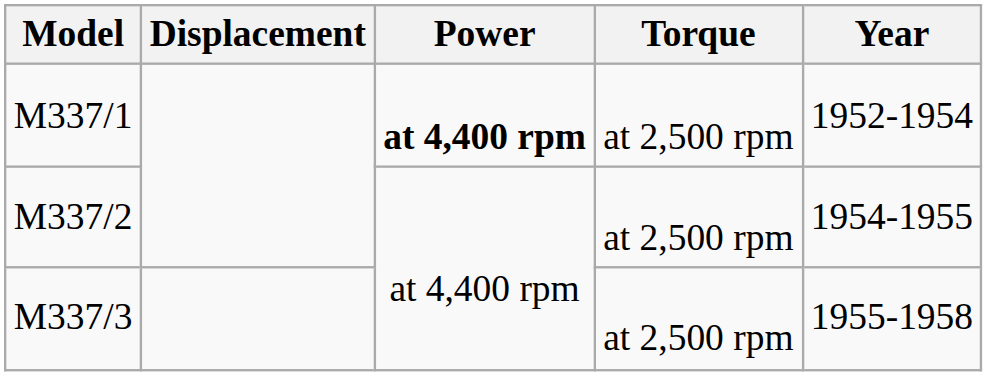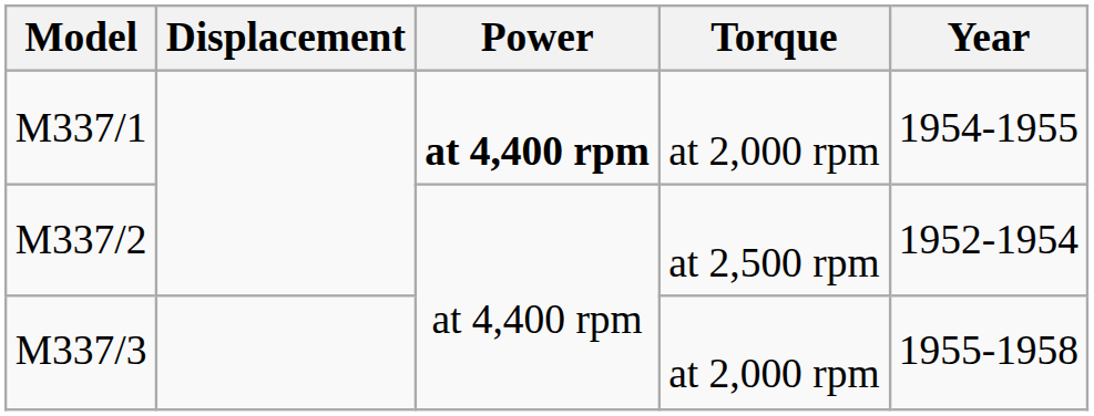M337/1 | Torque: at 2,500 rpm -> at 2,000 rpm
M337/1 | Year: 1952-1954 -> 1954-1955
M337/2 | Year: 1954-1955 -> 1952-1954
M337/3 | Torque: at 2,500 rpm -> at 2,000 rpm
